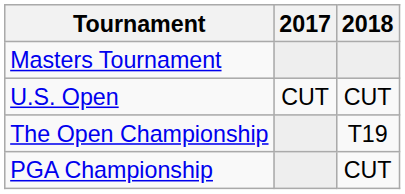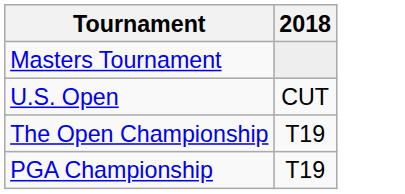- column: 2017 | CUT
PGA Championship | 2018: CUT -> T19
